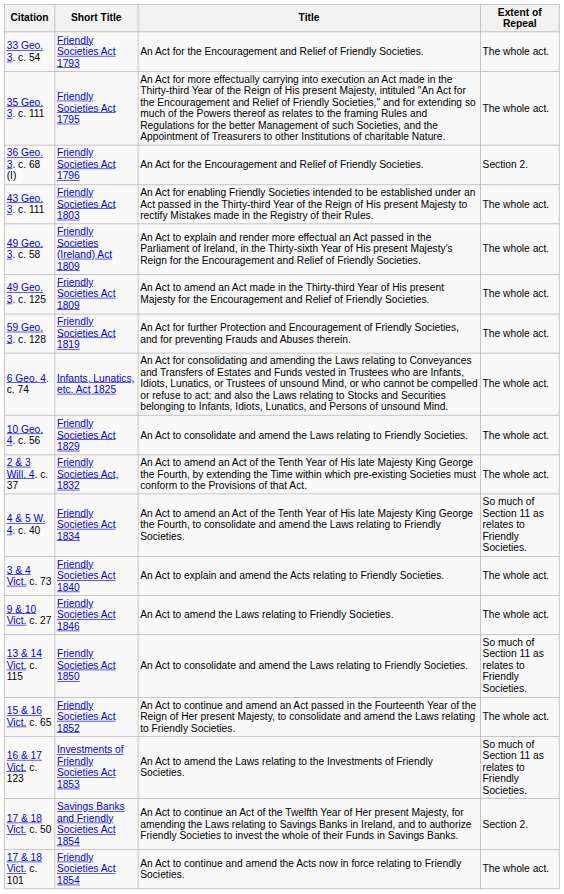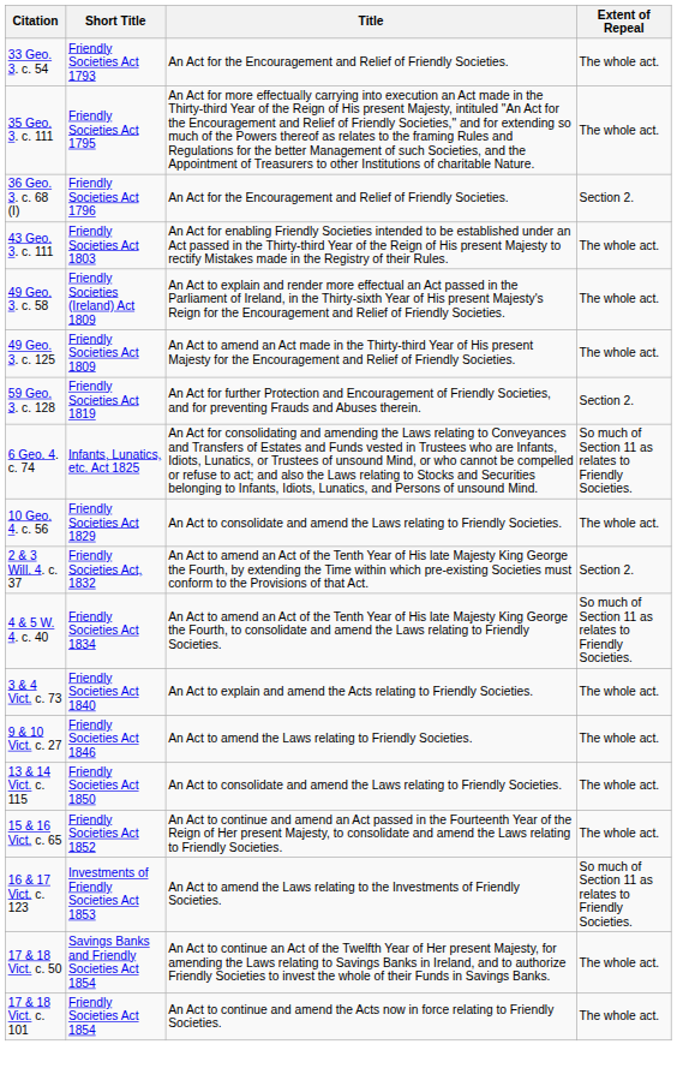59 Geo. 3. c. 128 | Extent of Repeal: The whole act. -> Section 2.
6 Geo. 4. c. 74 | Extent of Repeal: The whole act. -> So much of Section 11 as relates to Friendly Societies.
2 & 3 Will. 4. c. 37 | Extent of Repeal: The whole act. -> Section 2.
13 & 14 Vict. c. 115 | Extent of Repeal: So much of Section 11 as relates to Friendly Societies. -> The whole act.
17 & 18 Vict. c. 50 | Extent of Repeal: Section 2. -> The whole act.
